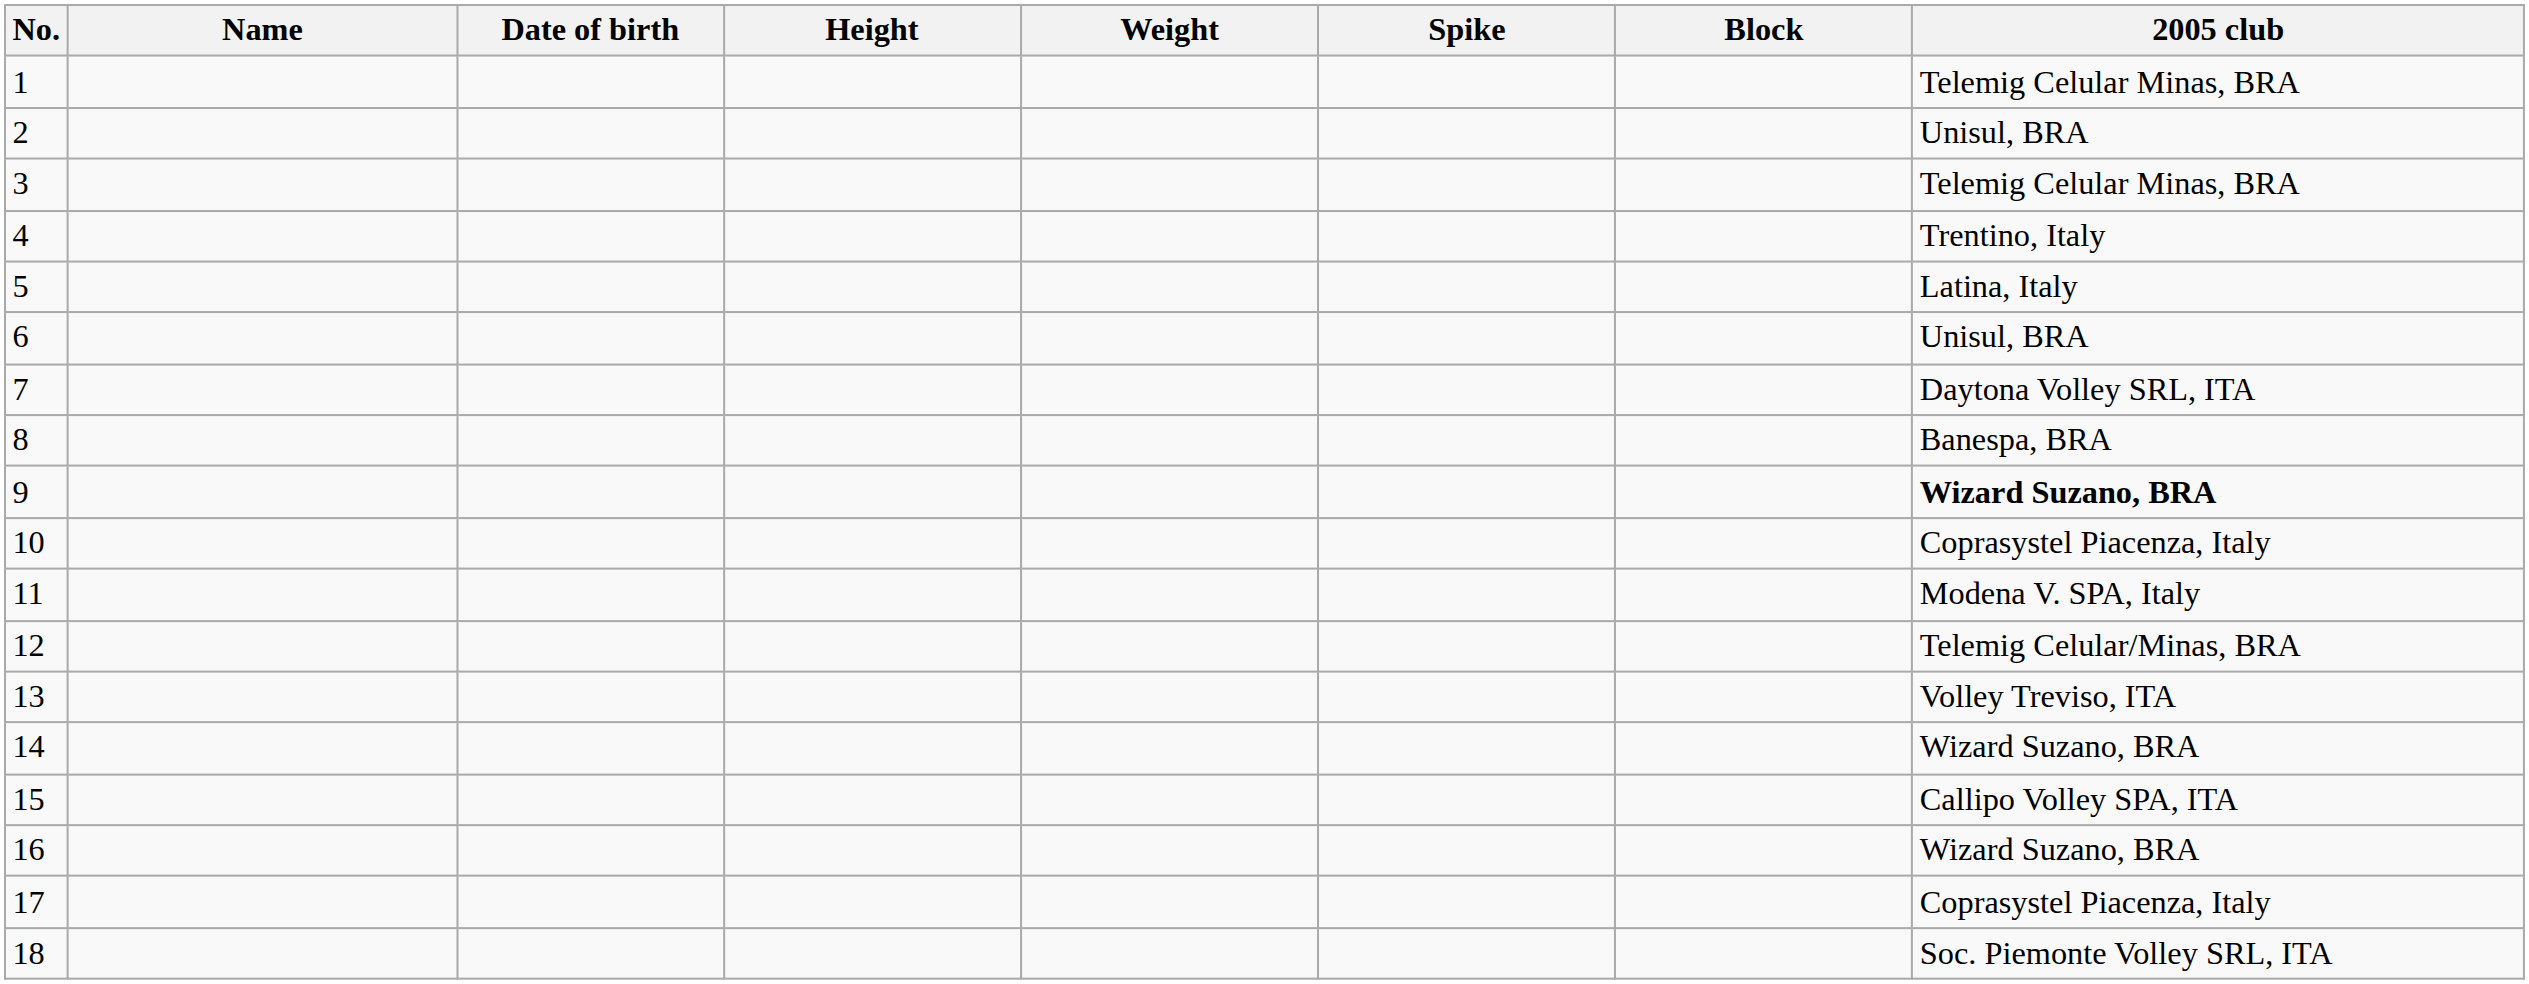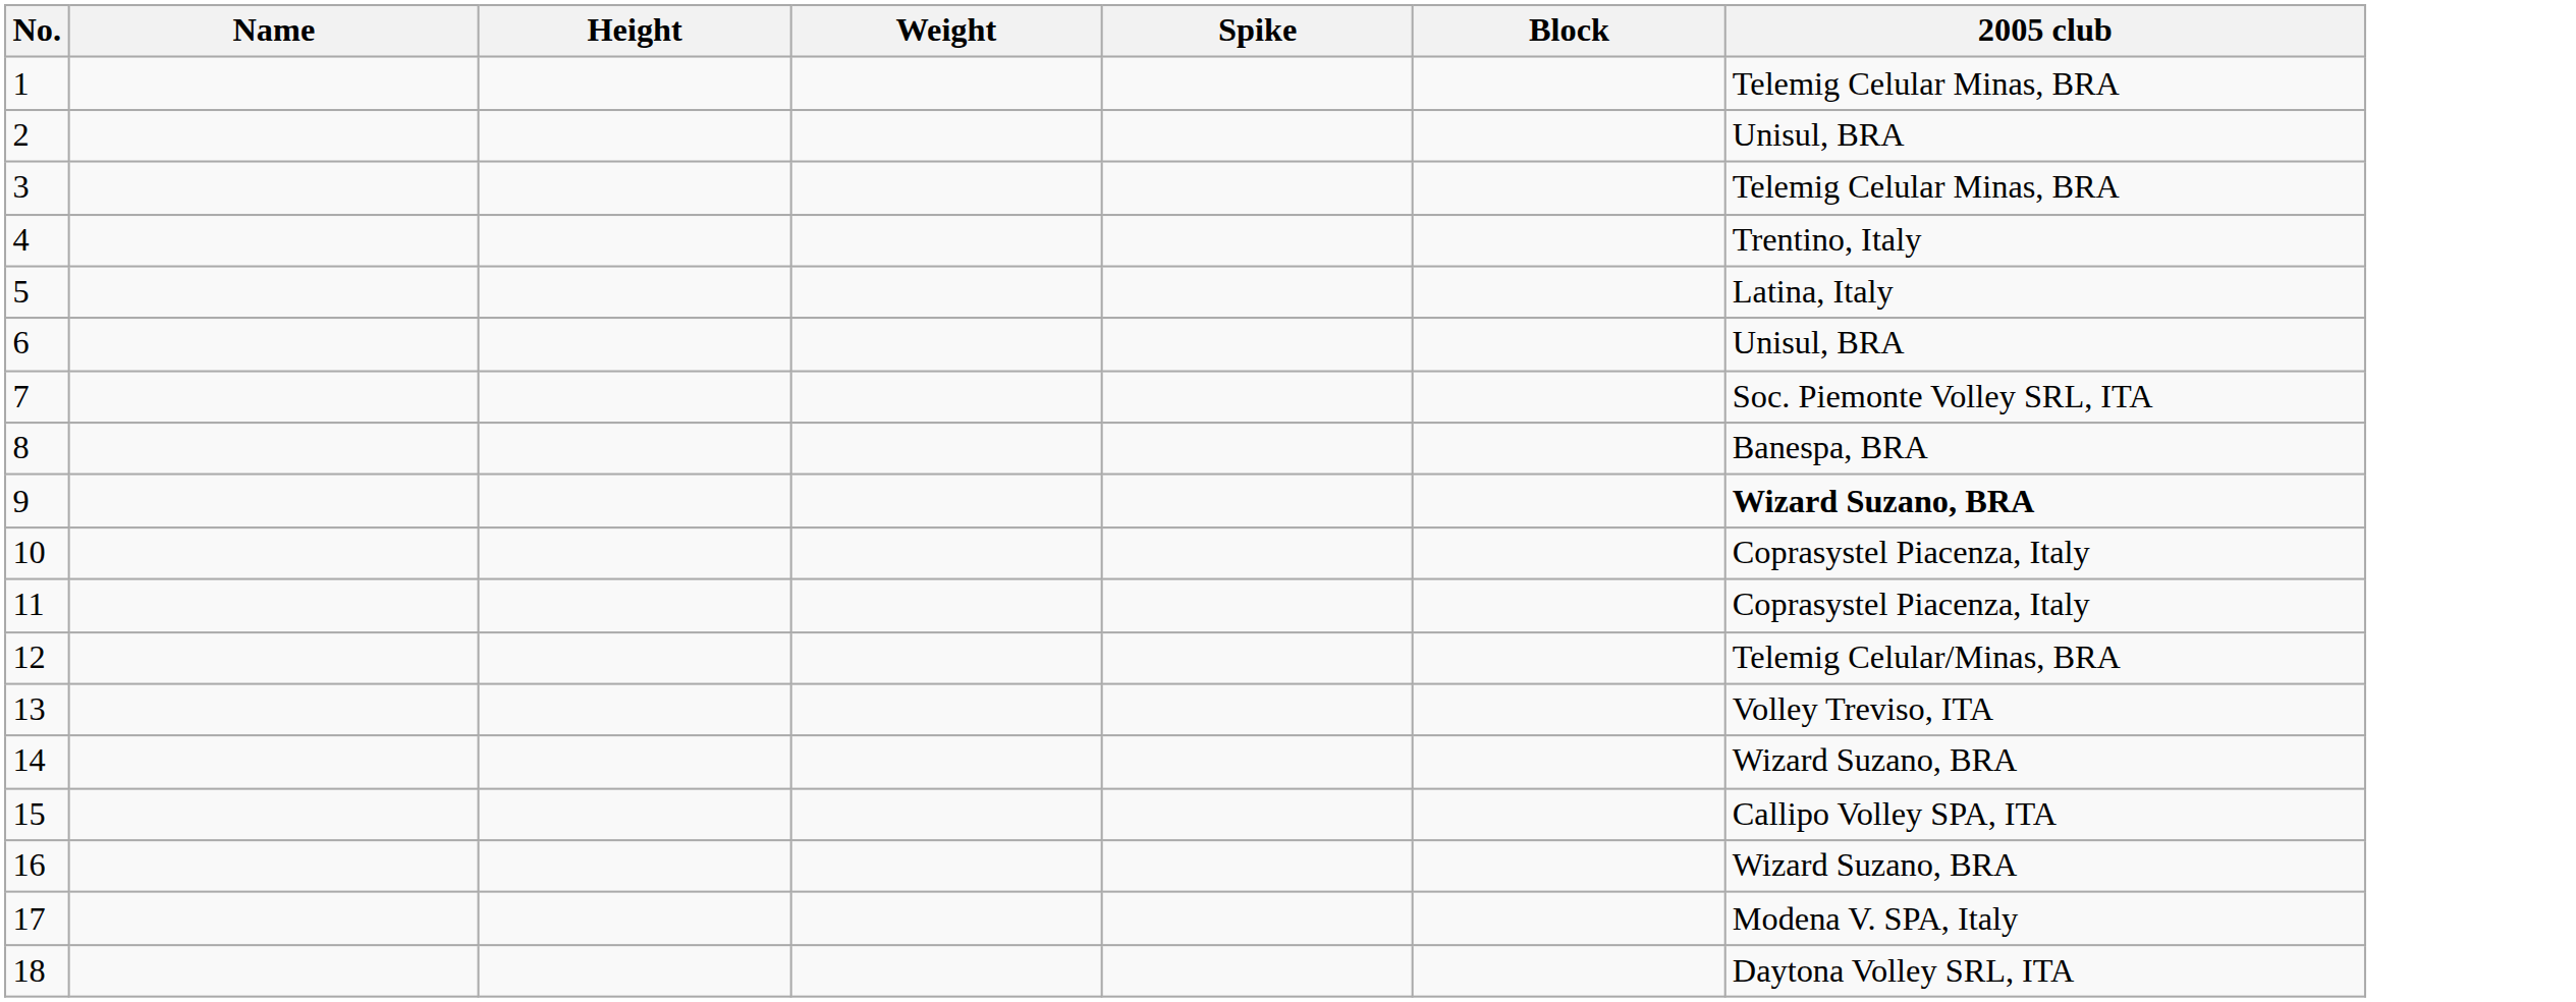- column: Date of birth
7 | 2005 club: Daytona Volley SRL, ITA -> Soc. Piemonte Volley SRL, ITA
11 | 2005 club: Modena V. SPA, Italy -> Coprasystel Piacenza, Italy
17 | 2005 club: Coprasystel Piacenza, Italy -> Modena V. SPA, Italy
18 | 2005 club: Soc. Piemonte Volley SRL, ITA -> Daytona Volley SRL, ITA
